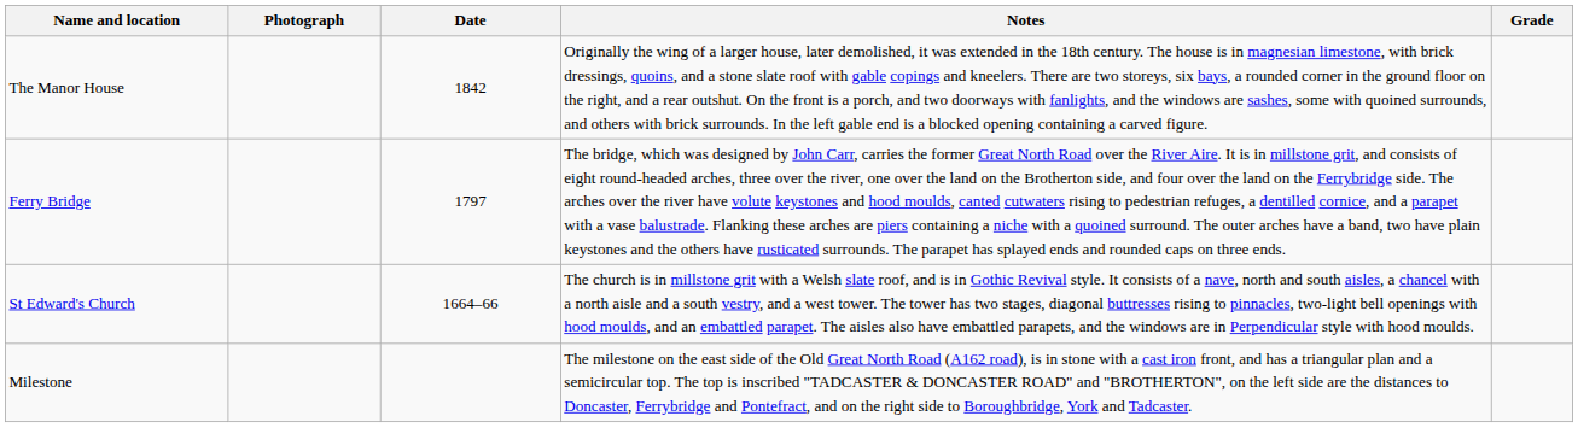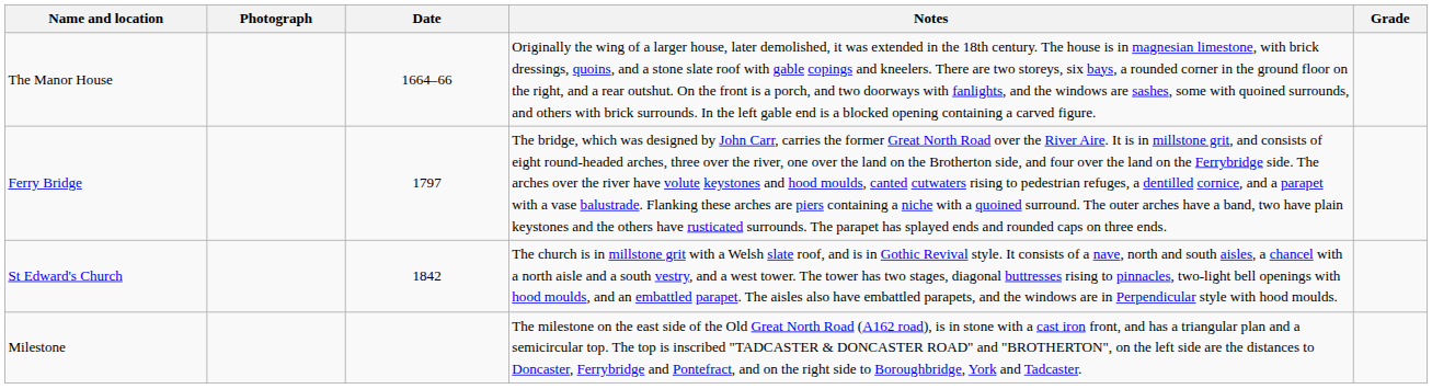The Manor House | Date: 1842 -> 1664–66
St Edward's Church | Date: 1664–66 -> 1842
